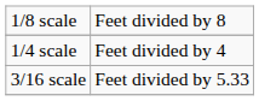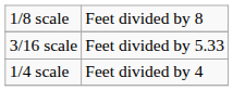rows swapped: 3/16 scale <-> 1/4 scale
